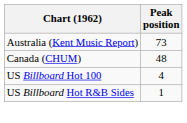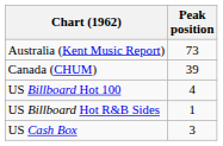Canada (CHUM) | Peak position: 48 -> 39
+ row: US Cash Box | 3
